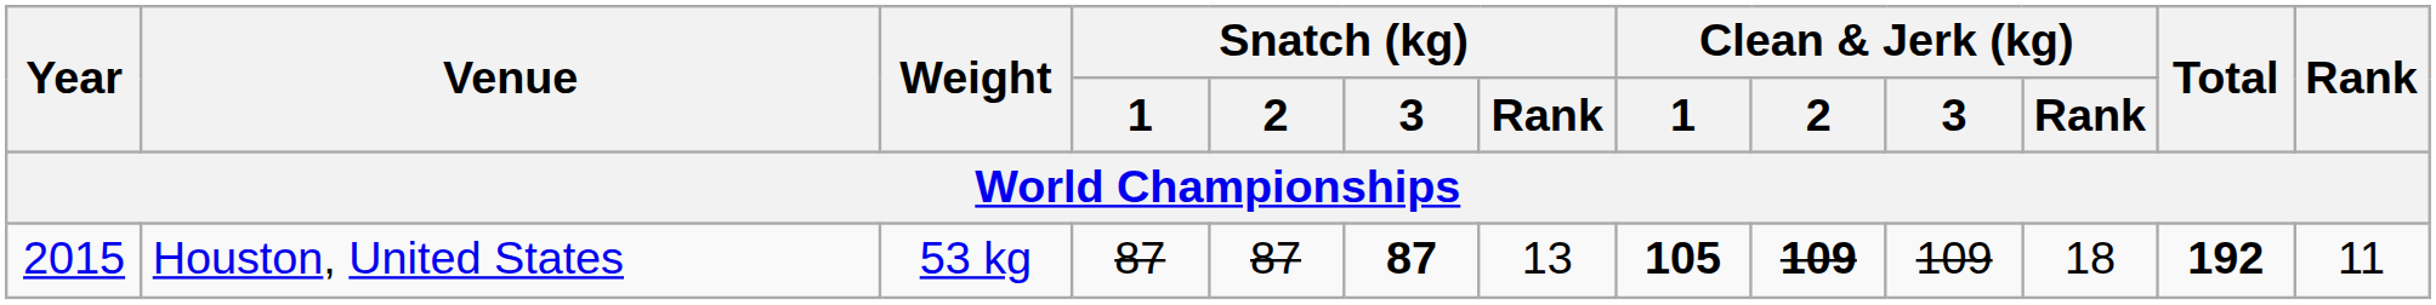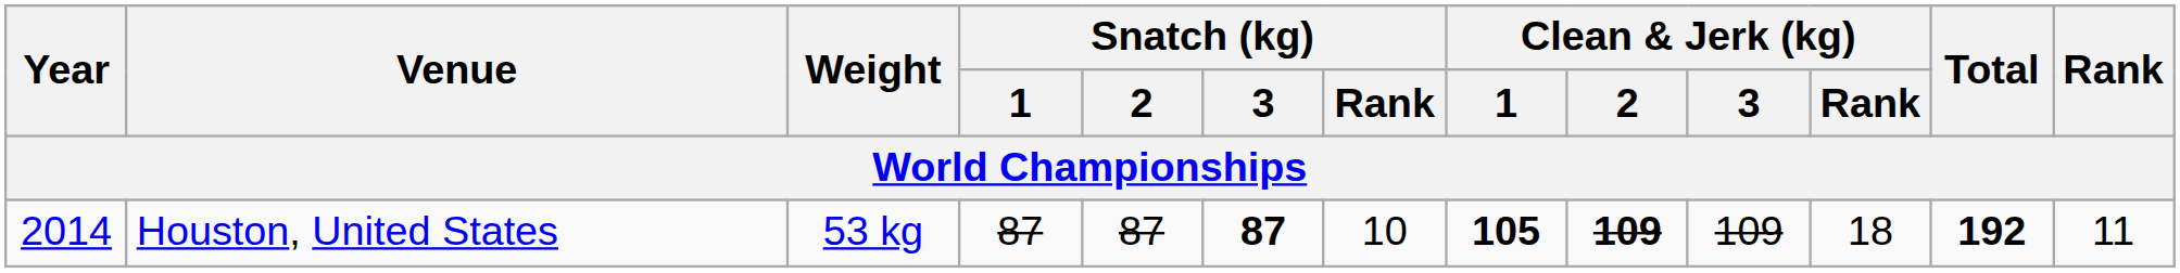Houston, United States | Year: 2015 -> 2014
Houston, United States | Snatch (kg) / Rank: 13 -> 10
